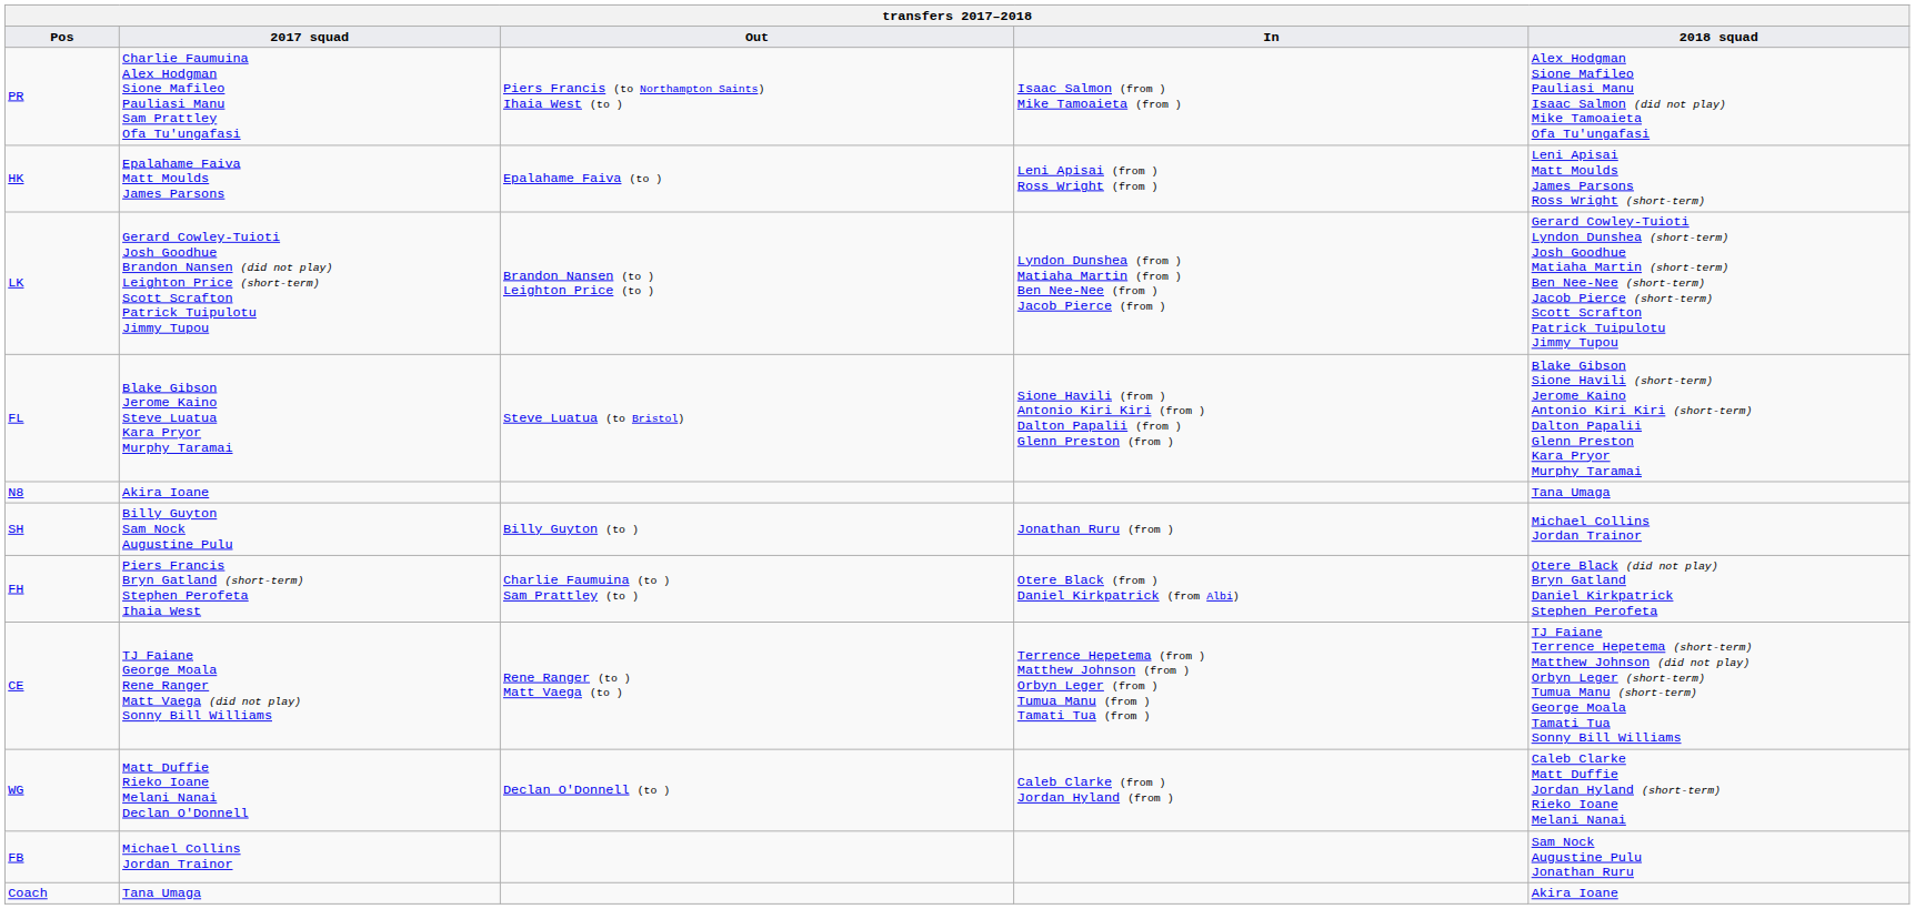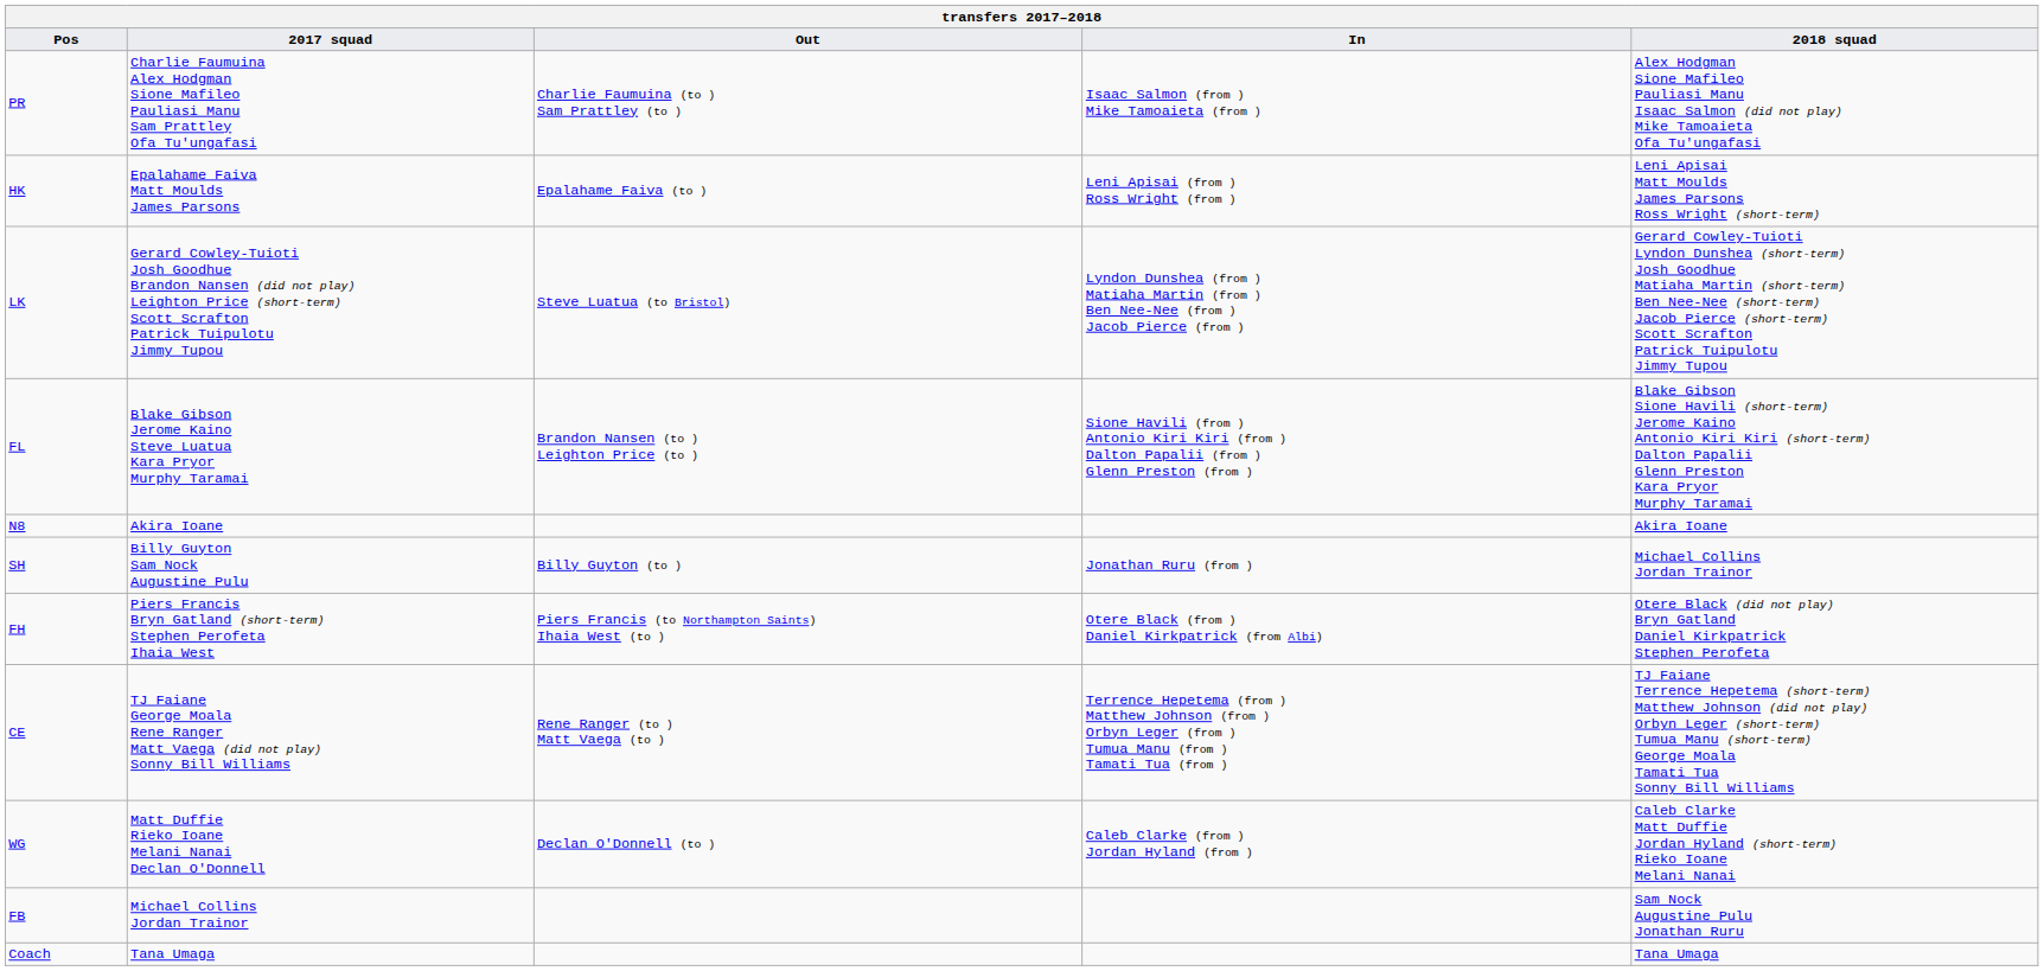PR | Out: Piers Francis (to Northampton Saints) Ihaia West (to ) -> Charlie Faumuina (to ) Sam Prattley (to )
LK | Out: Brandon Nansen (to ) Leighton Price (to ) -> Steve Luatua (to Bristol)
FL | Out: Steve Luatua (to Bristol) -> Brandon Nansen (to ) Leighton Price (to )
N8 | 2018 squad: Tana Umaga -> Akira Ioane
FH | Out: Charlie Faumuina (to ) Sam Prattley (to ) -> Piers Francis (to Northampton Saints) Ihaia West (to )
Coach | 2018 squad: Akira Ioane -> Tana Umaga
